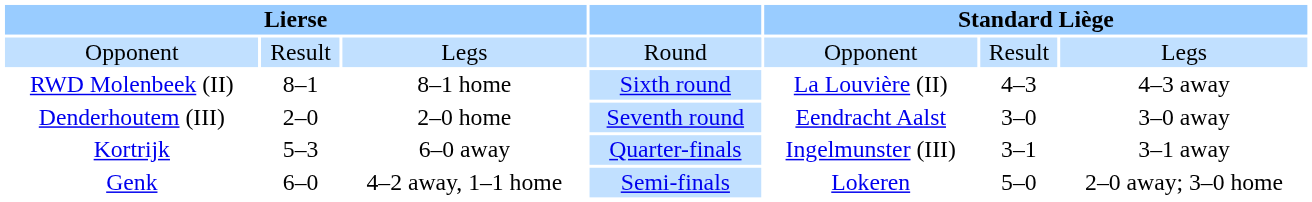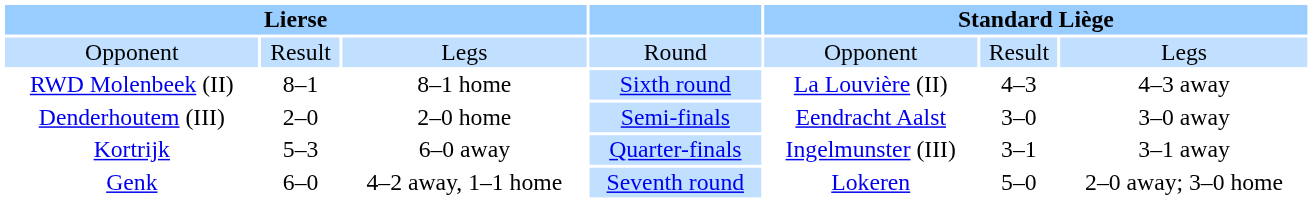Denderhoutem (III) | column 4: Seventh round -> Semi-finals
Genk | column 4: Semi-finals -> Seventh round
